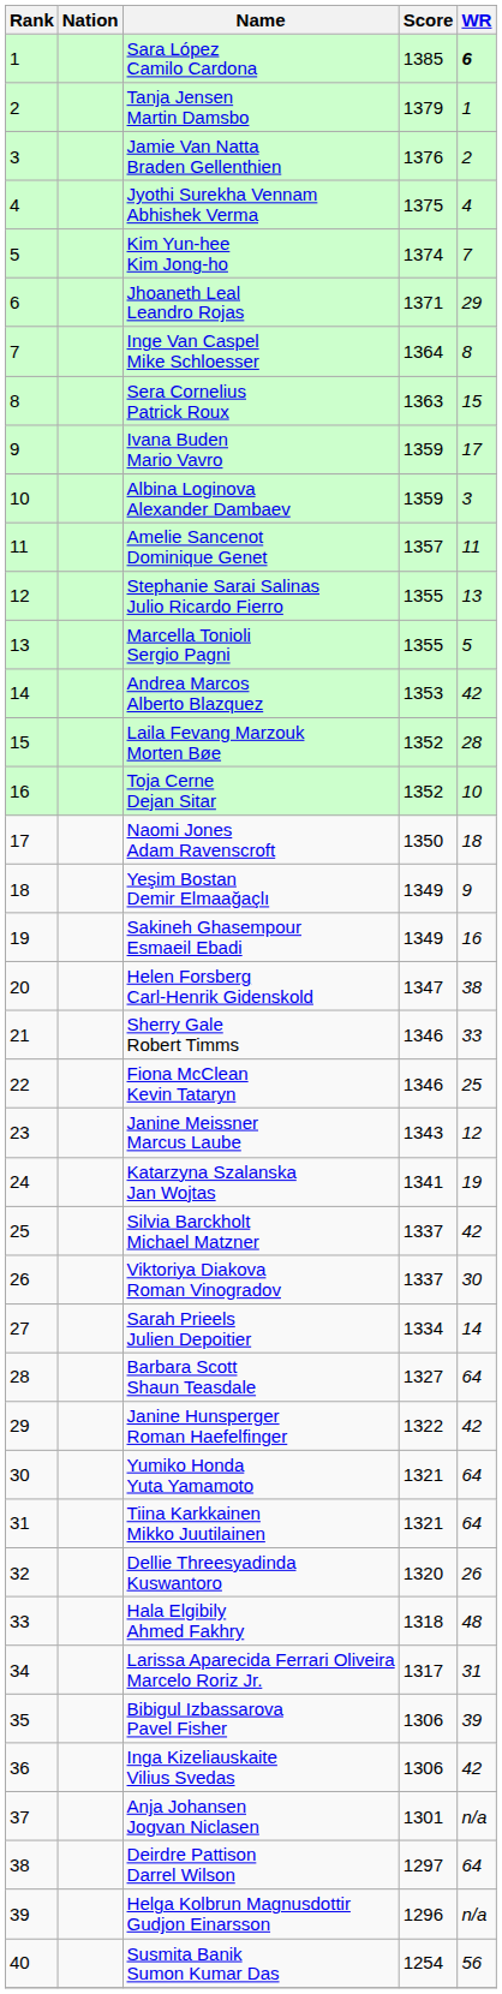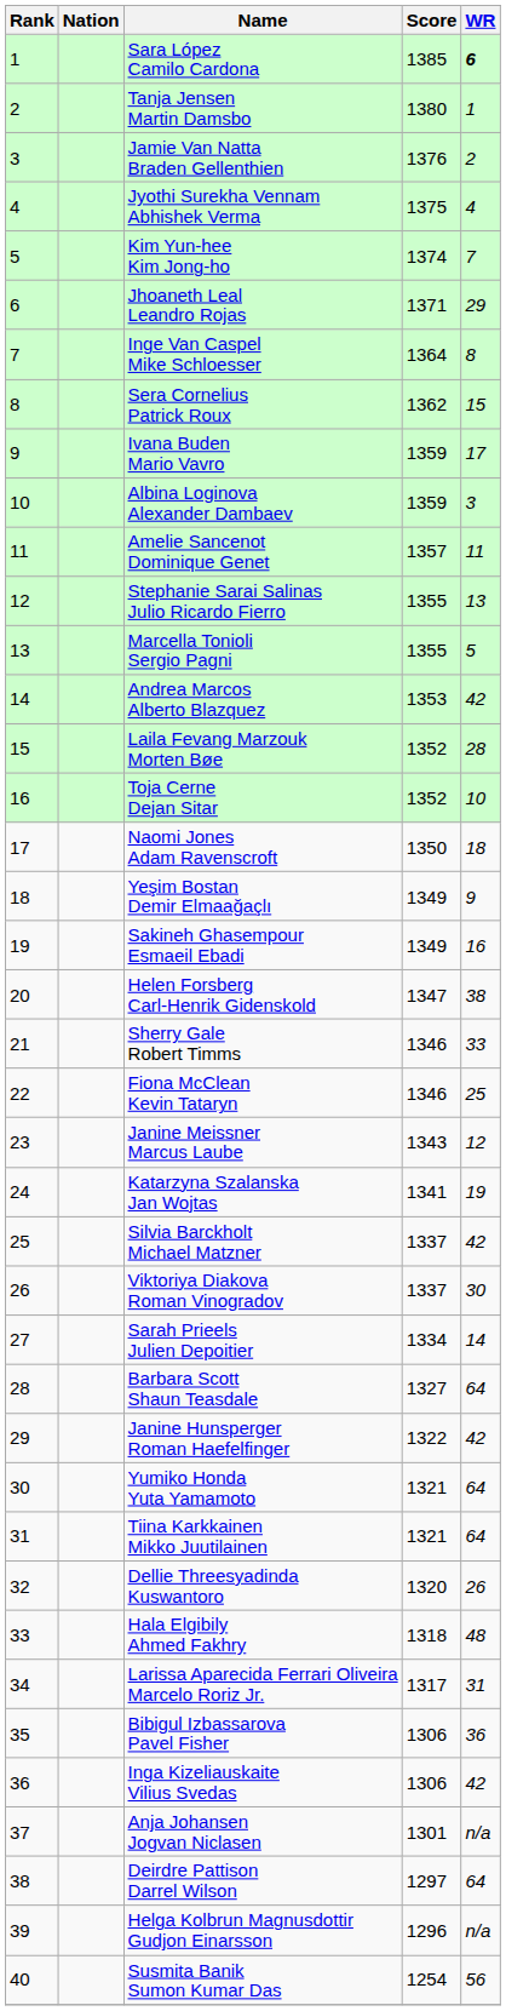Tanja Jensen Martin Damsbo | Score: 1379 -> 1380
Sera Cornelius Patrick Roux | Score: 1363 -> 1362
Bibigul Izbassarova Pavel Fisher | WR: 39 -> 36
